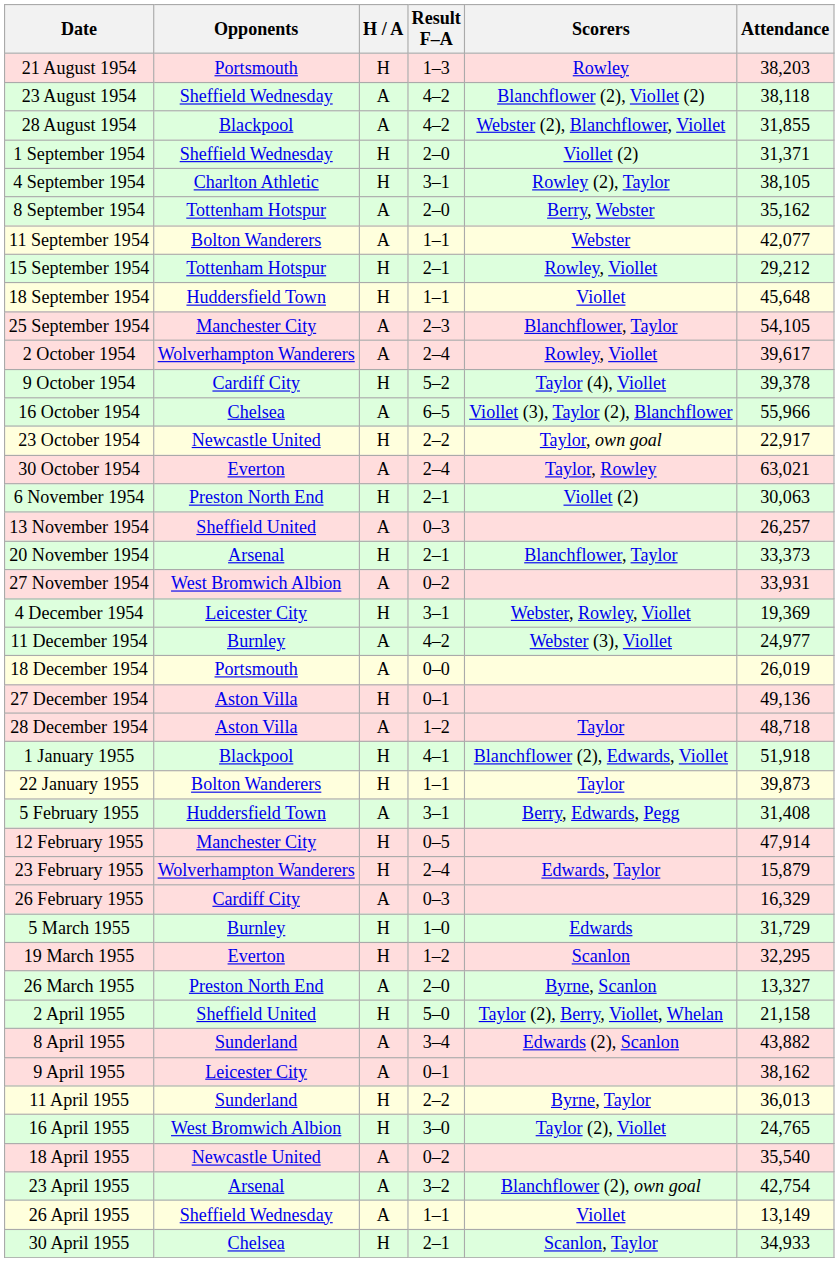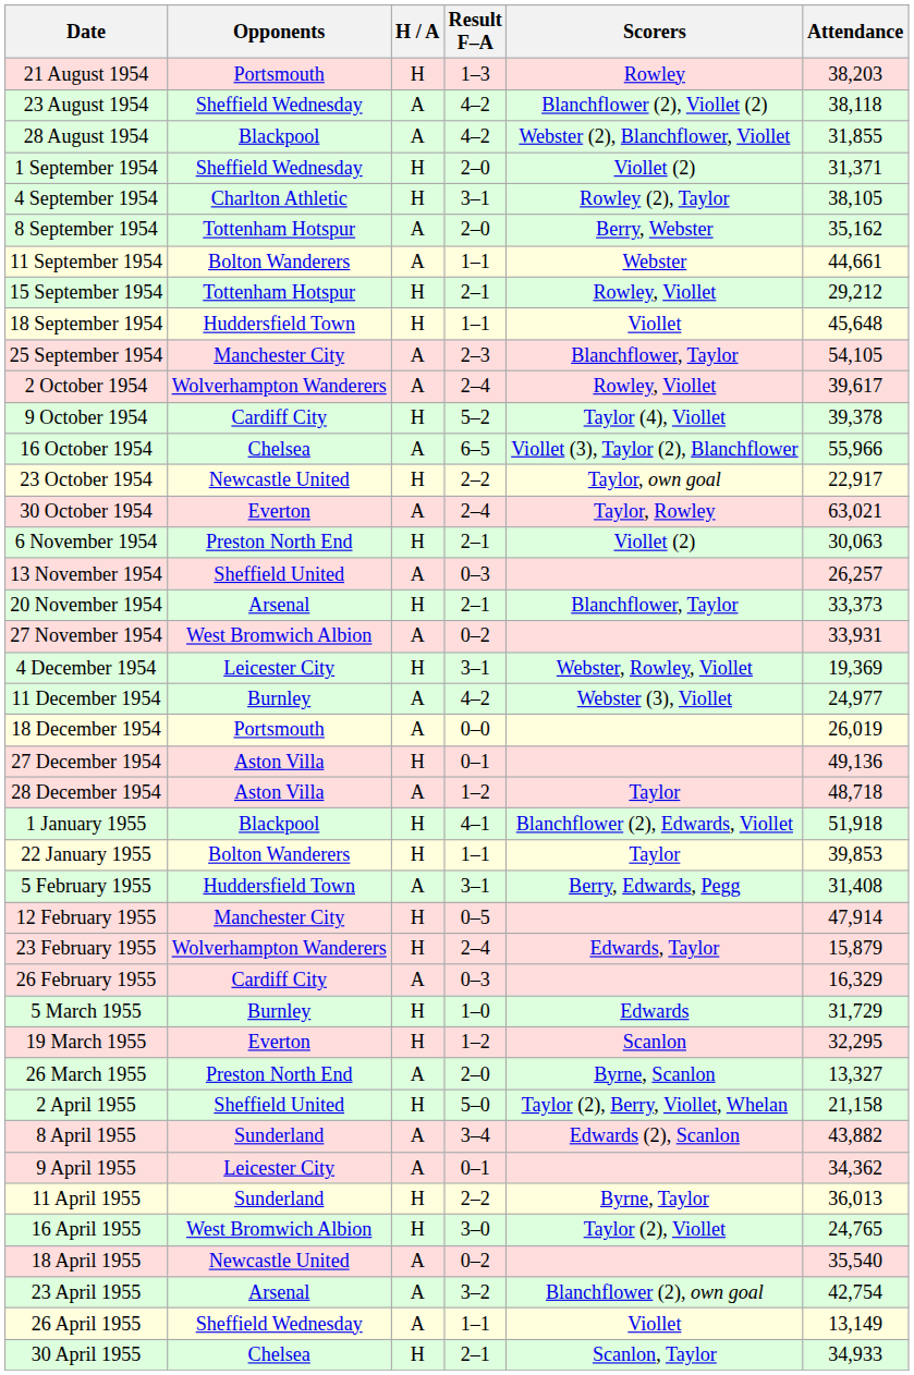11 September 1954 | Attendance: 42,077 -> 44,661
22 January 1955 | Attendance: 39,873 -> 39,853
9 April 1955 | Attendance: 38,162 -> 34,362
